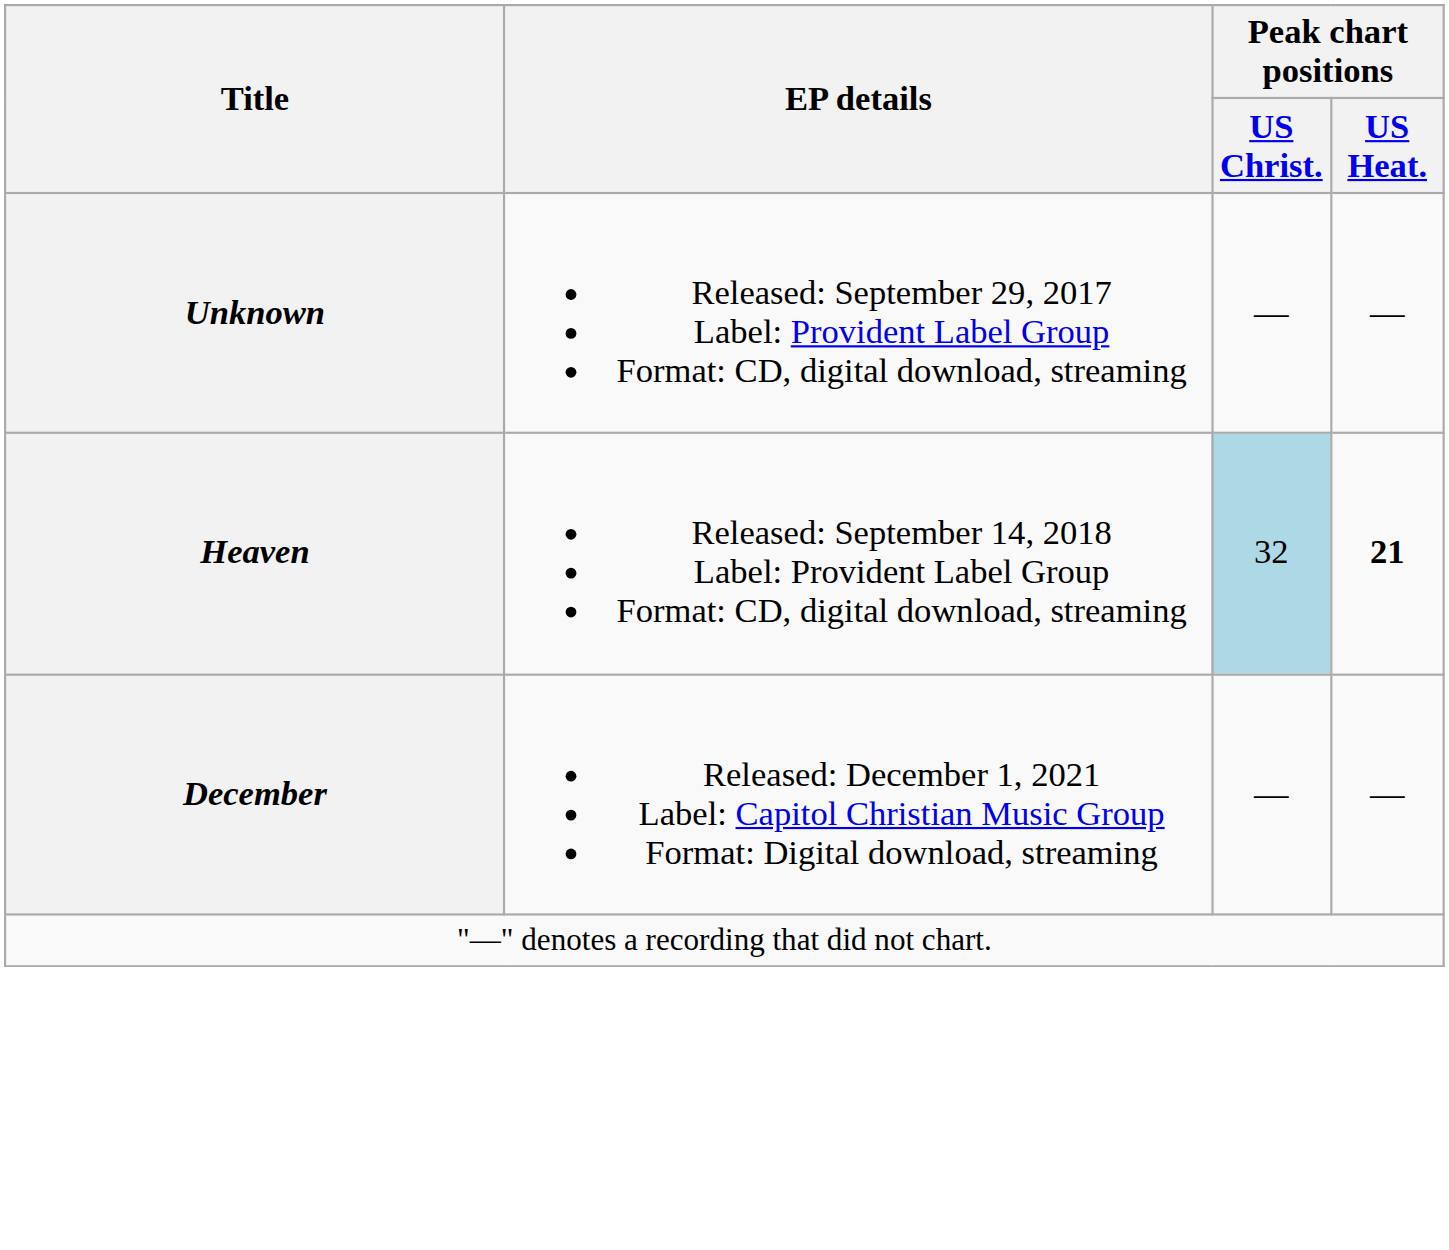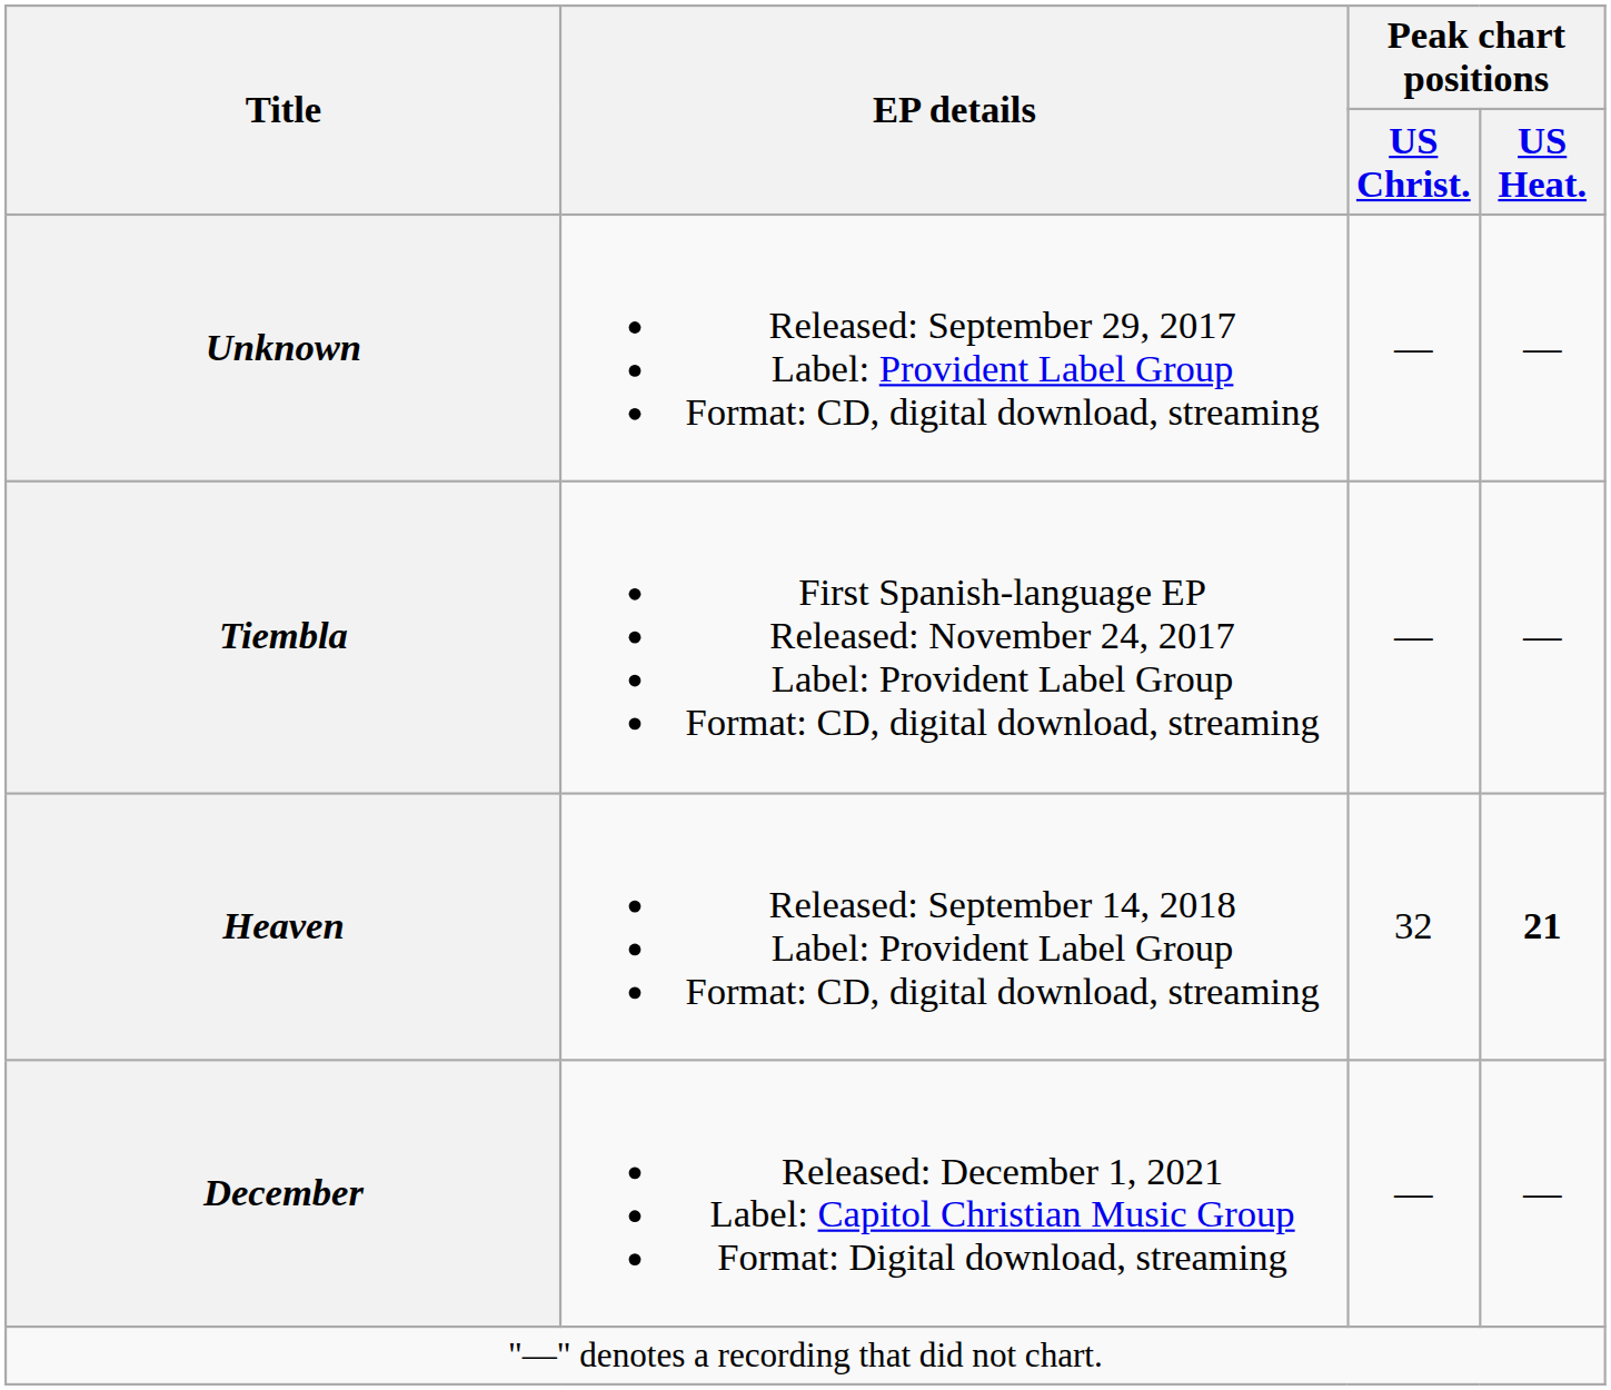+ row: Tiembla | First Spanish-language EP Released: November 24, 2017 Label: Provident Label Group Format: CD, digital download, streaming | — | —
Heaven | Peak chart positions / US Christ.: lightblue background -> no background
